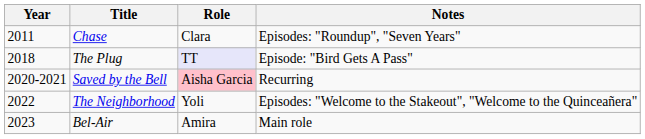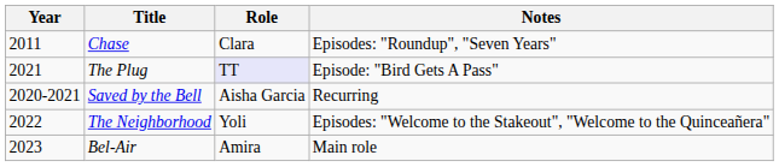The Plug | Year: 2018 -> 2021
Saved by the Bell | Role: pink background -> no background
